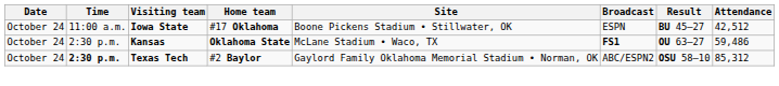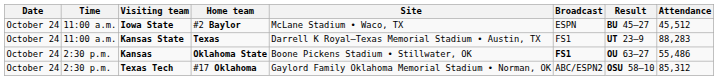Iowa State | Home team: #17 Oklahoma -> #2 Baylor
Iowa State | Site: Boone Pickens Stadium • Stillwater, OK -> McLane Stadium • Waco, TX
Iowa State | Attendance: 42,512 -> 45,512
+ row: October 24 | 11:00 a.m. | Kansas State | Texas | Darrell K Royal–Texas Memorial Stadium • Austin, TX | FS1 | UT 23–9 | 88,283
Kansas | Site: McLane Stadium • Waco, TX -> Boone Pickens Stadium • Stillwater, OK
Kansas | Attendance: 59,486 -> 55,486
Texas Tech | Time: bold -> normal
Texas Tech | Home team: #2 Baylor -> #17 Oklahoma
